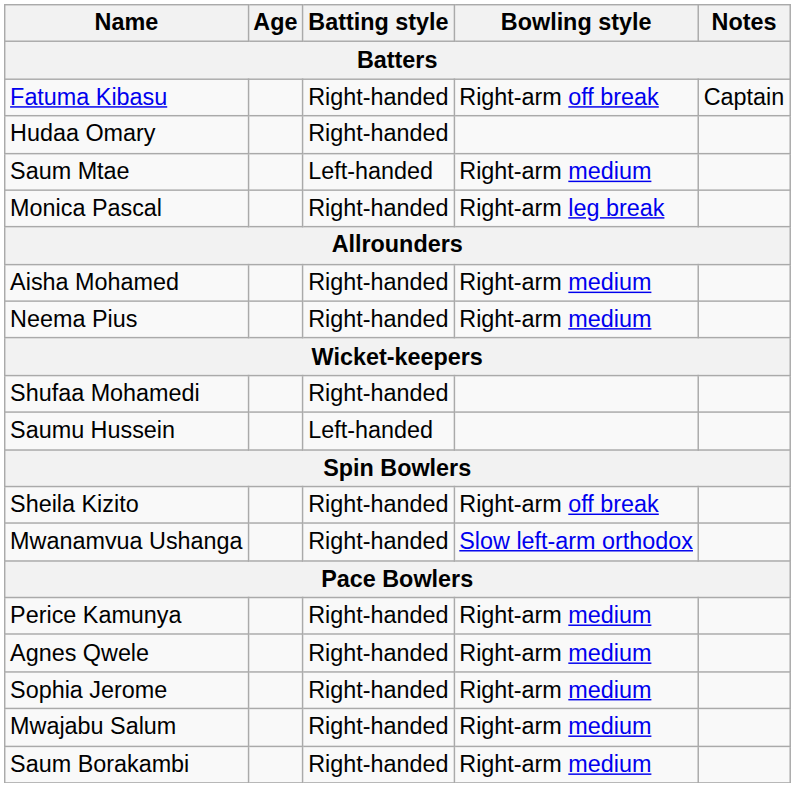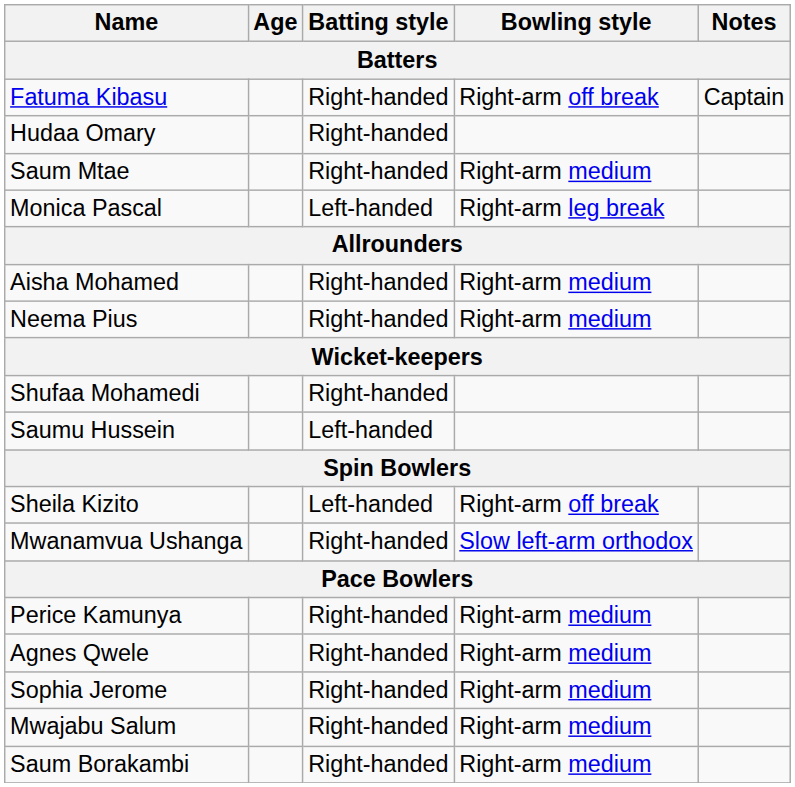Saum Mtae | Batting style: Left-handed -> Right-handed
Monica Pascal | Batting style: Right-handed -> Left-handed
Sheila Kizito | Batting style: Right-handed -> Left-handed
